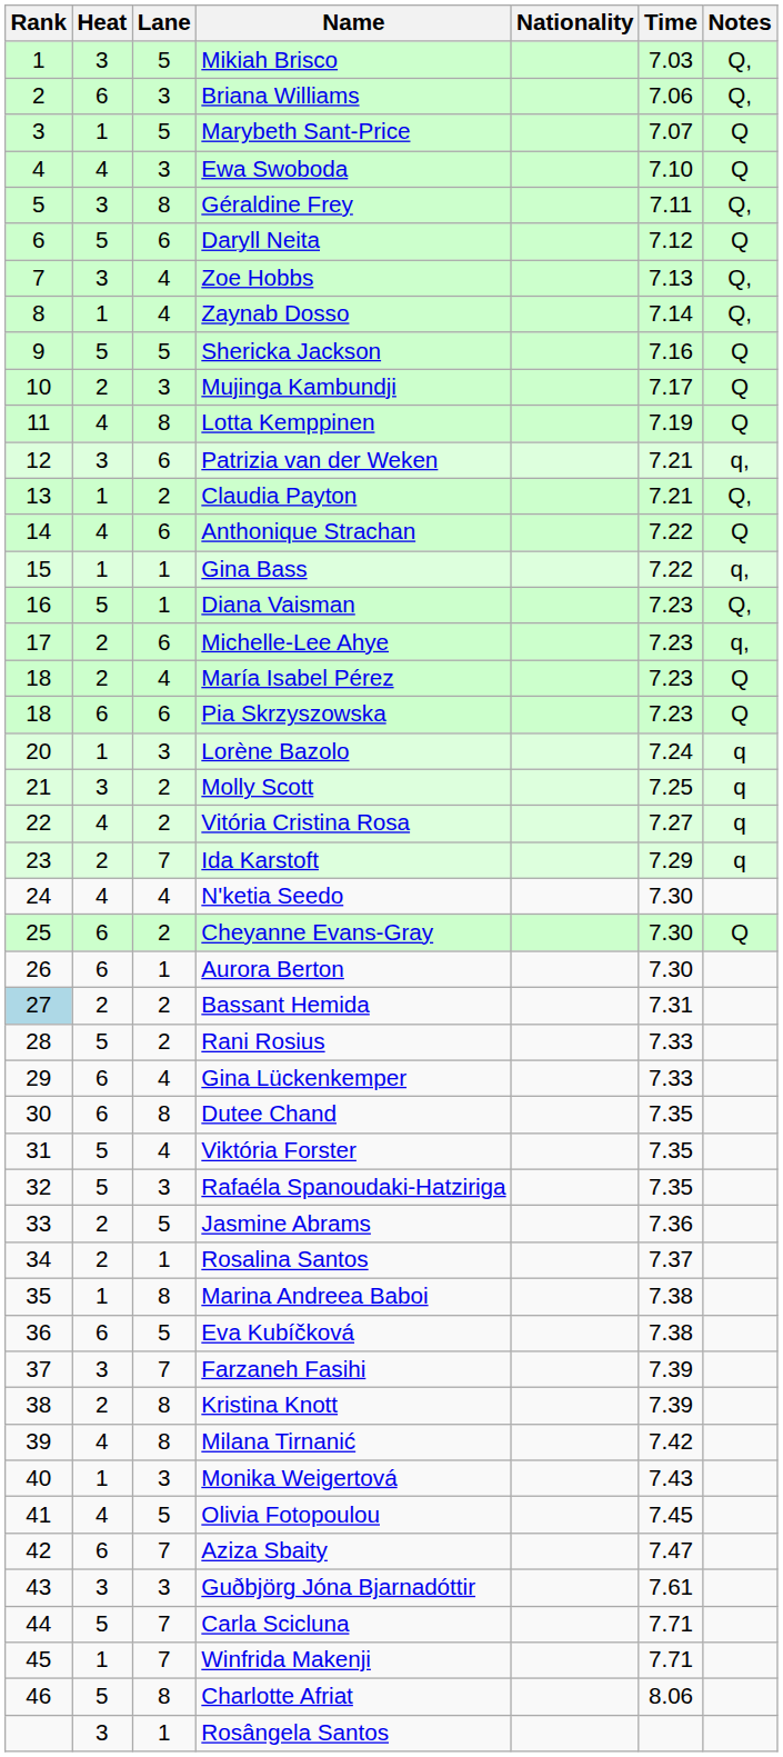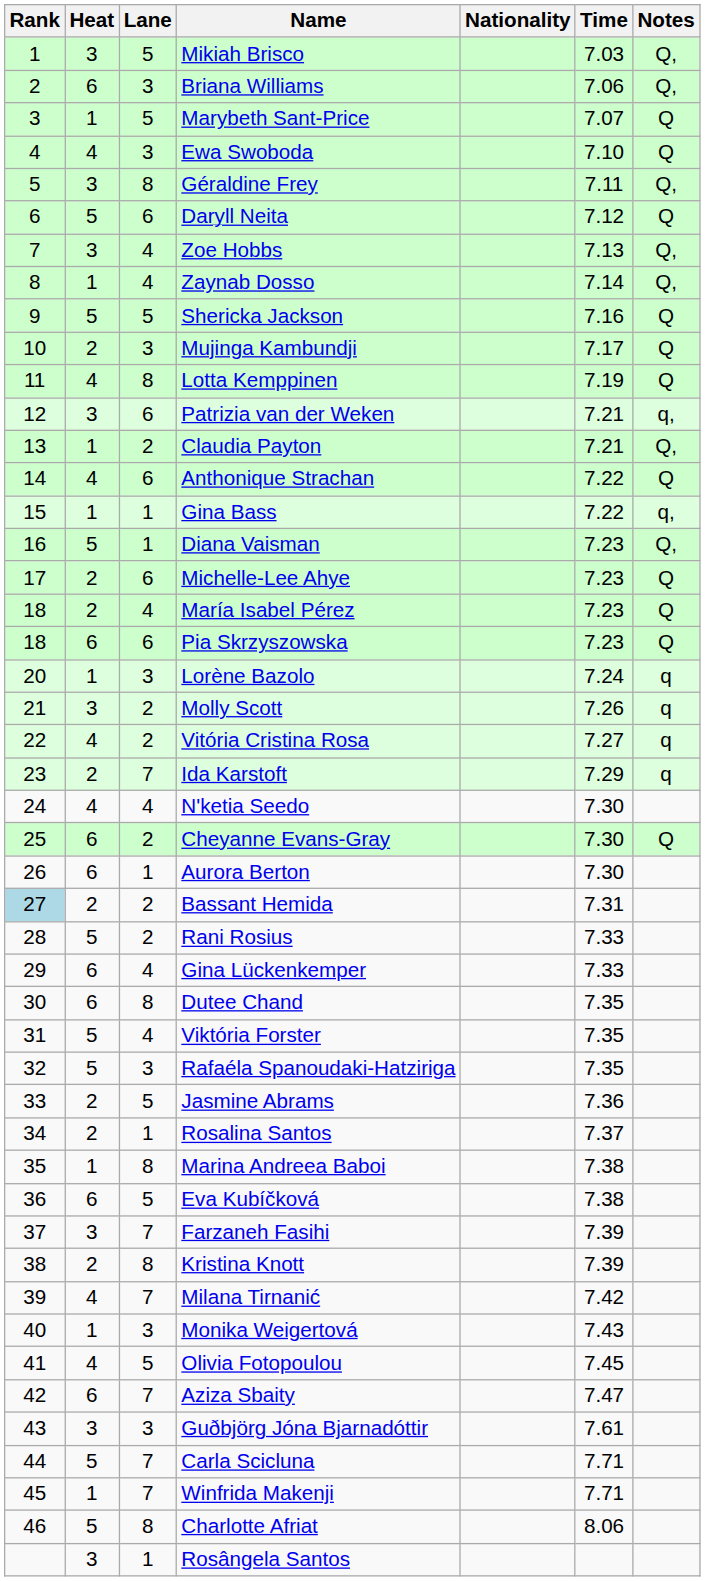Michelle-Lee Ahye | Notes: q, -> Q
Molly Scott | Time: 7.25 -> 7.26
Milana Tirnanić | Lane: 8 -> 7
